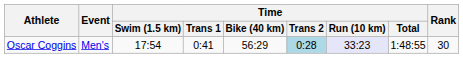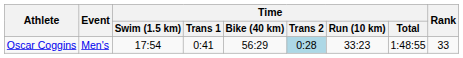Oscar Coggins | Time / Run (10 km): lavender background -> no background
Oscar Coggins | Rank: 30 -> 33
